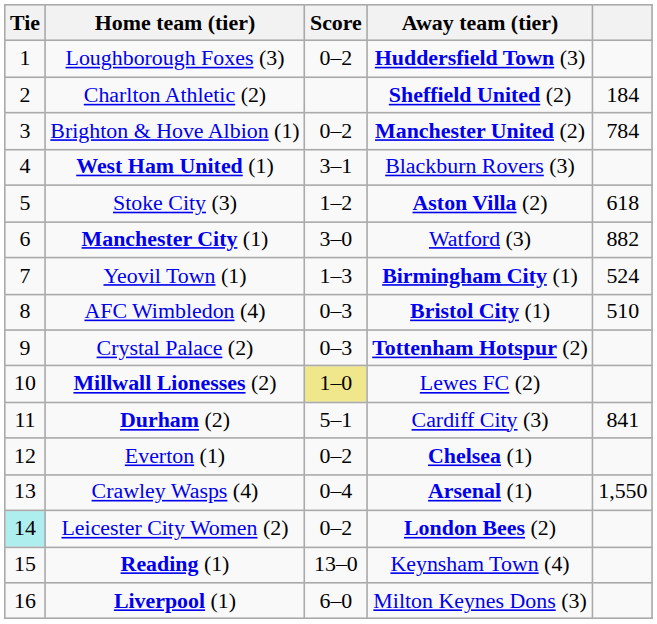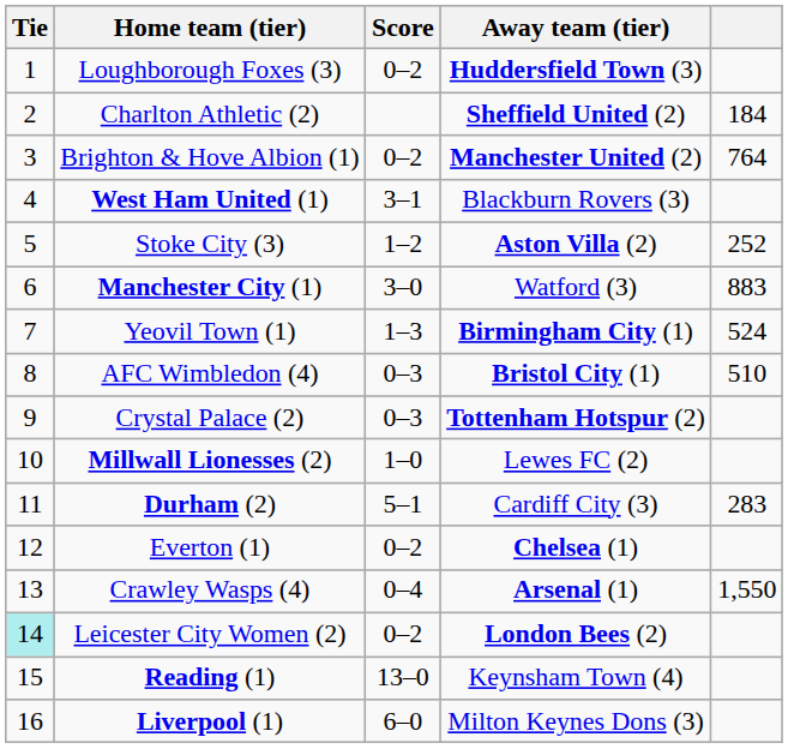Brighton & Hove Albion (1) | column 5: 784 -> 764
Stoke City (3) | column 5: 618 -> 252
Manchester City (1) | column 5: 882 -> 883
Millwall Lionesses (2) | Score: khaki background -> no background
Durham (2) | column 5: 841 -> 283
